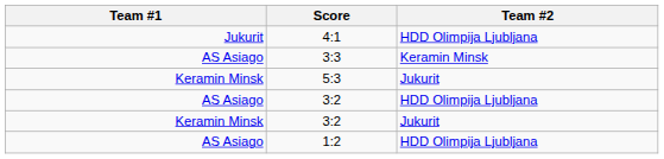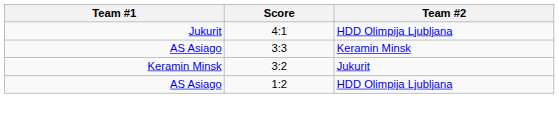- row: Keramin Minsk | 5:3 | Jukurit
- row: AS Asiago | 3:2 | HDD Olimpija Ljubljana
